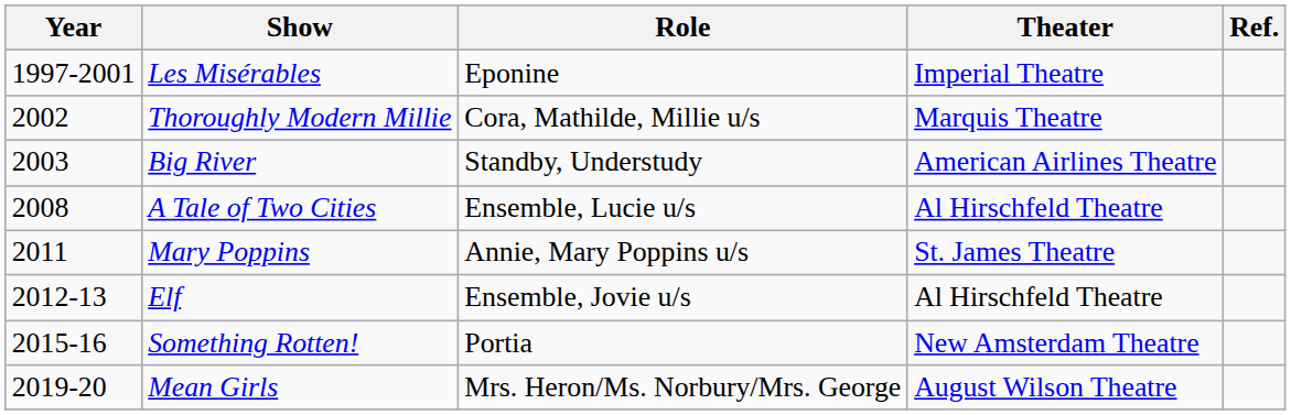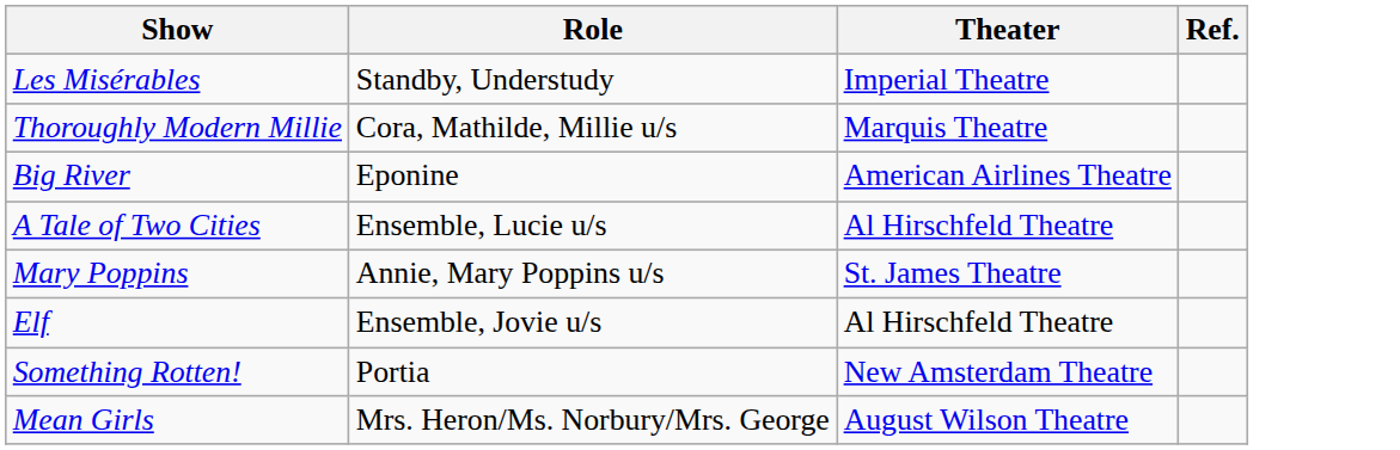- column: Year | 1997-2001 | 2002 | 2003 | 2008 | 2011 | 2012-13 | 2015-16 | 2019-20
Les Misérables | Role: Eponine -> Standby, Understudy
Big River | Role: Standby, Understudy -> Eponine
